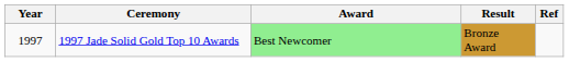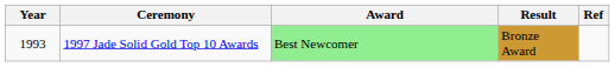1997 Jade Solid Gold Top 10 Awards | Year: 1997 -> 1993
